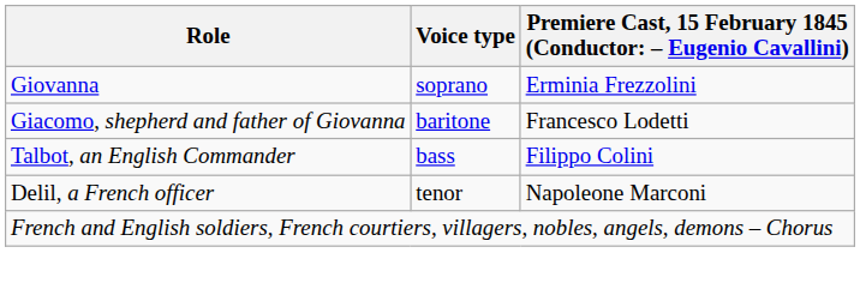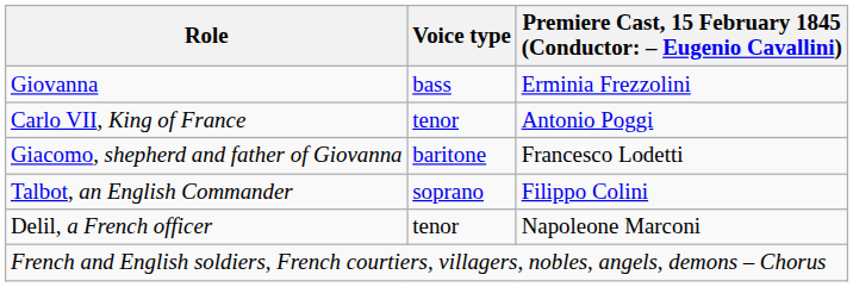Giovanna | Voice type: soprano -> bass
+ row: Carlo VII, King of France | tenor | Antonio Poggi
Talbot, an English Commander | Voice type: bass -> soprano
